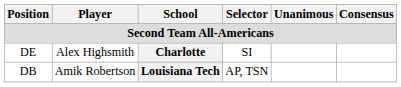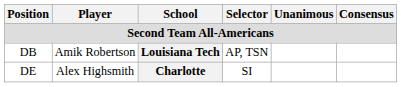rows swapped: DB <-> DE
